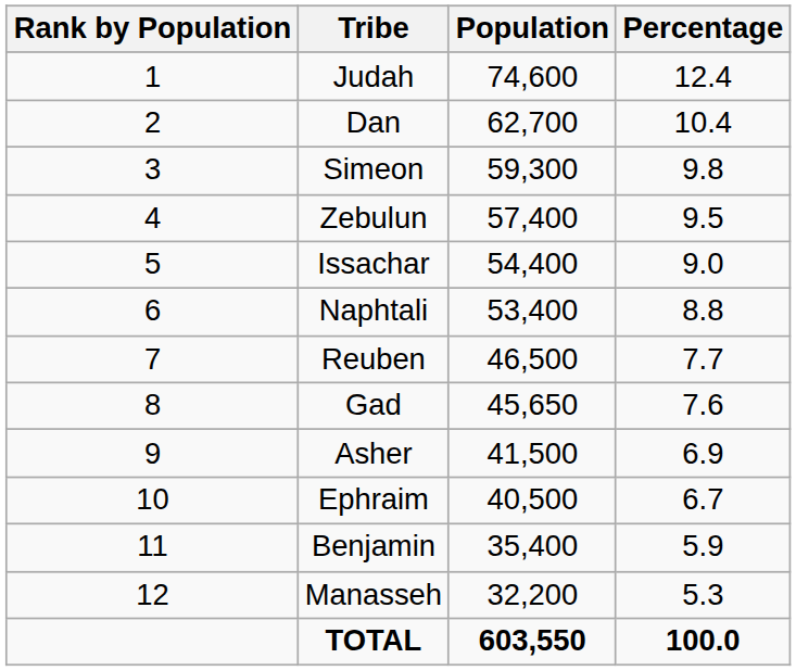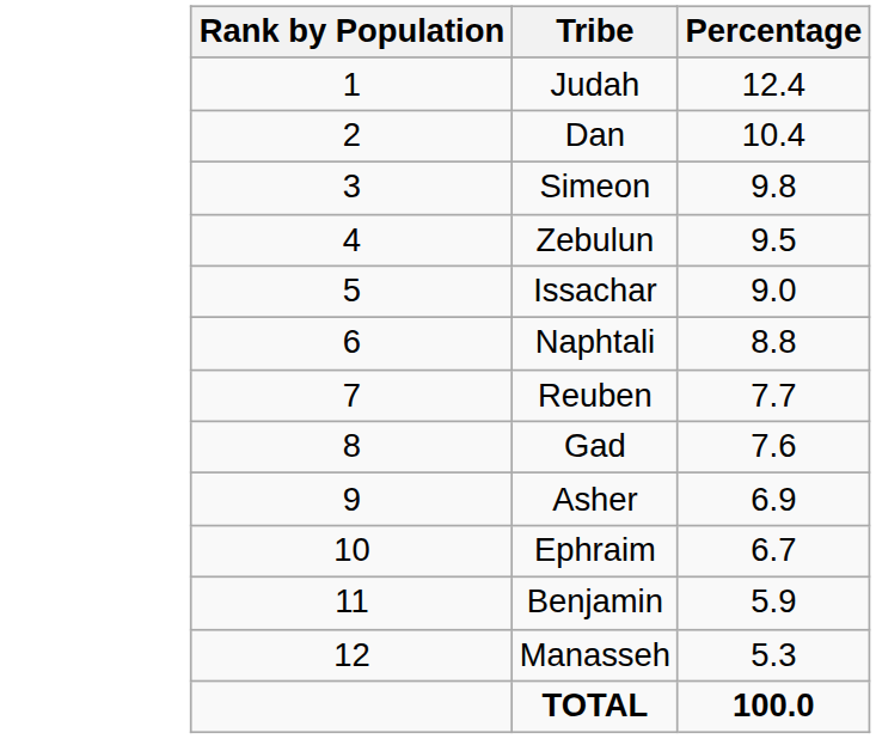- column: Population | 74,600 | 62,700 | 59,300 | 57,400 | 54,400 | 53,400 | 46,500 | 45,650 | 41,500 | 40,500 | 35,400 | 32,200 | 603,550
